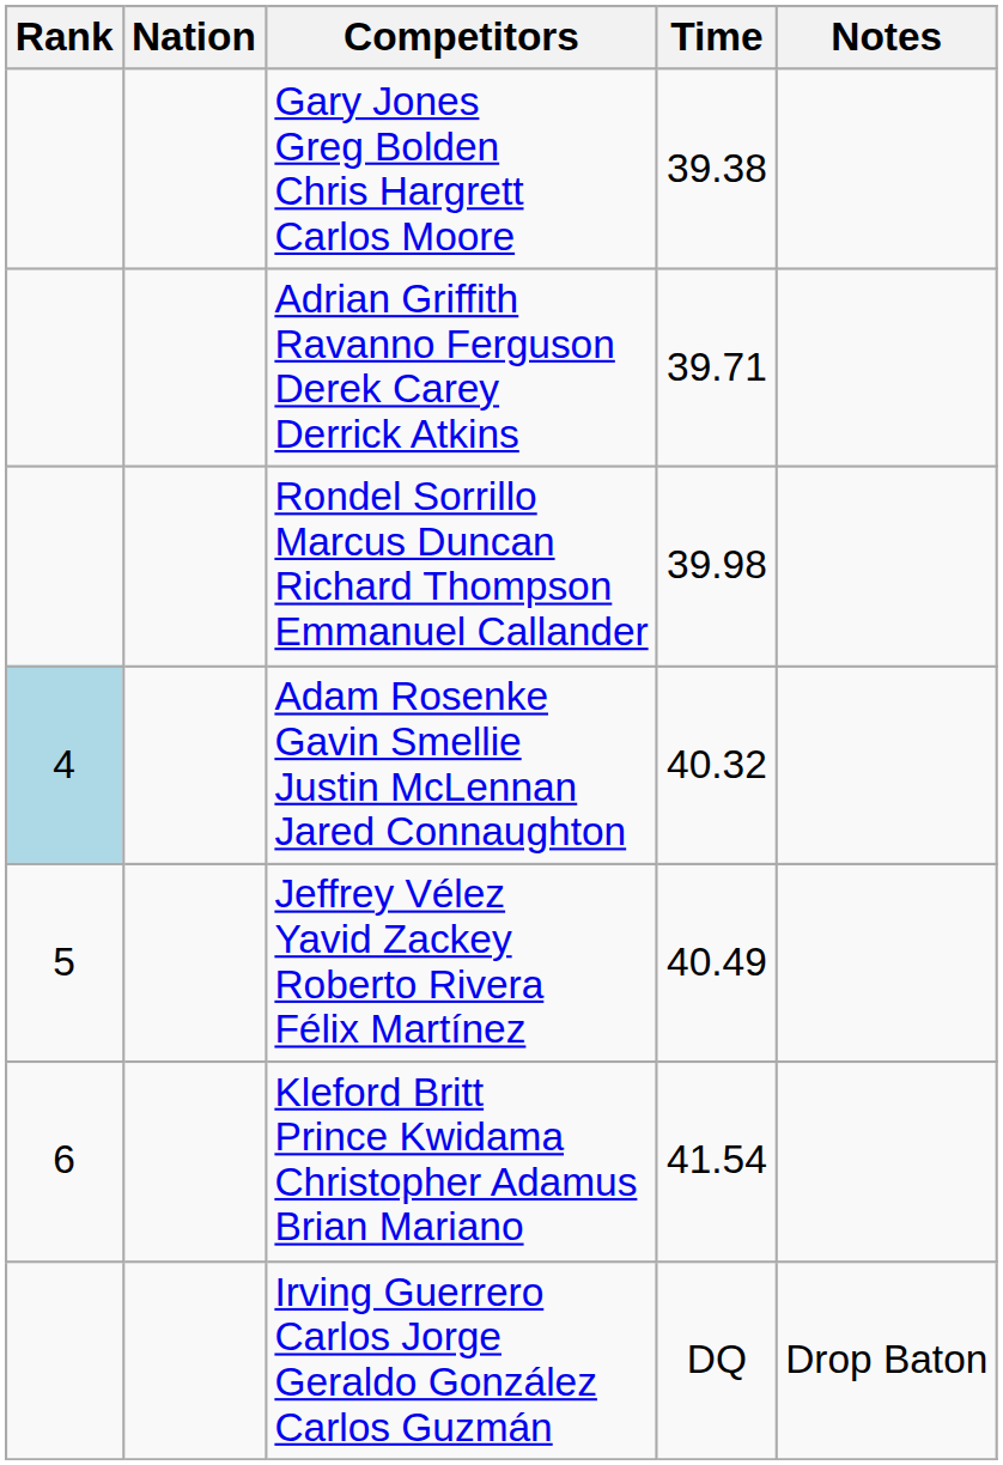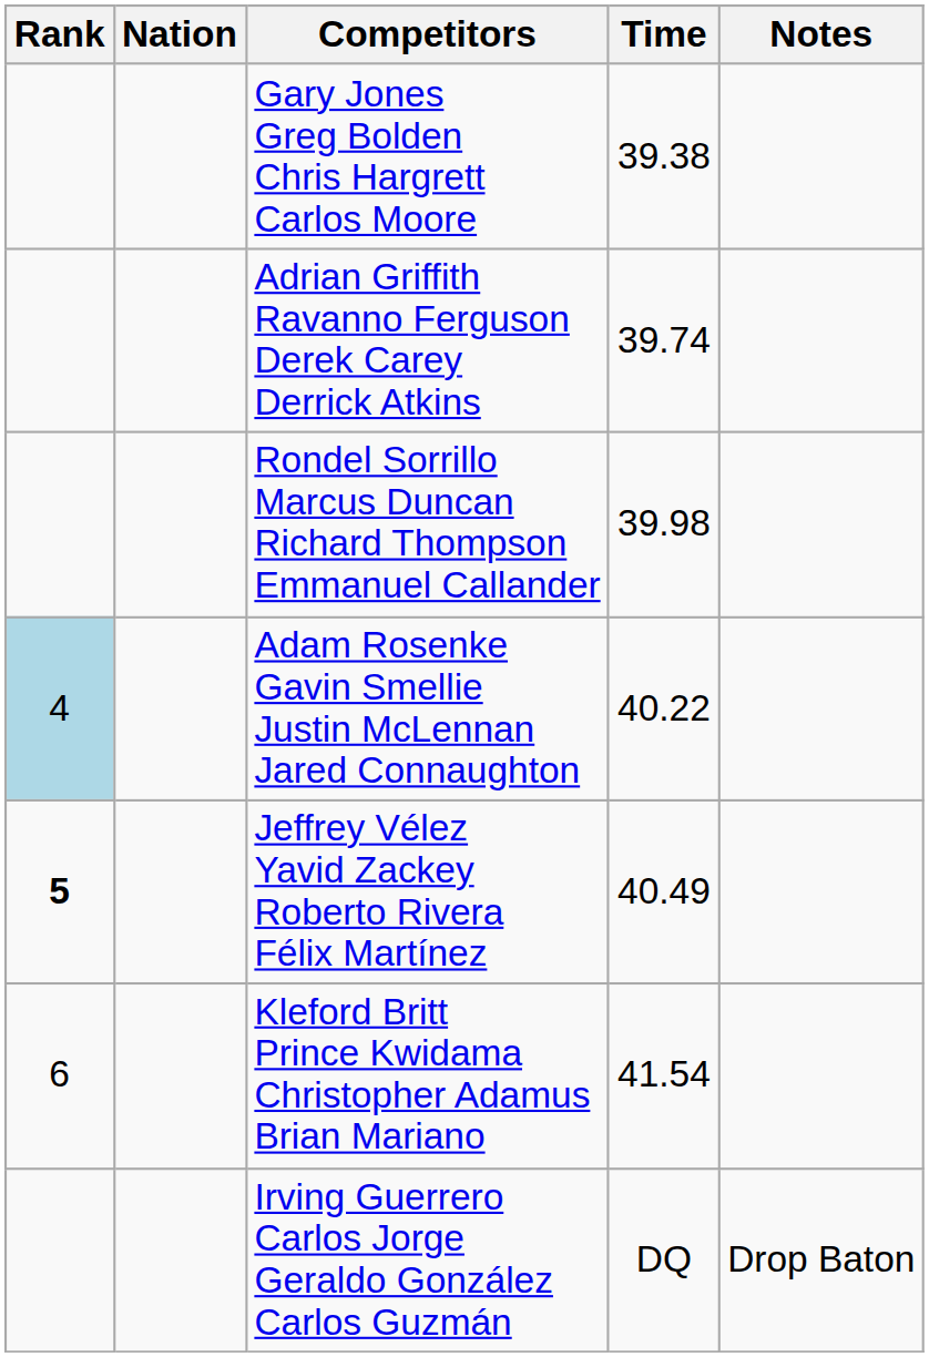Adrian Griffith Ravanno Ferguson Derek Carey Derrick Atkins | Time: 39.71 -> 39.74
Adam Rosenke Gavin Smellie Justin McLennan Jared Connaughton | Time: 40.32 -> 40.22
Jeffrey Vélez Yavid Zackey Roberto Rivera Félix Martínez | Rank: normal -> bold
